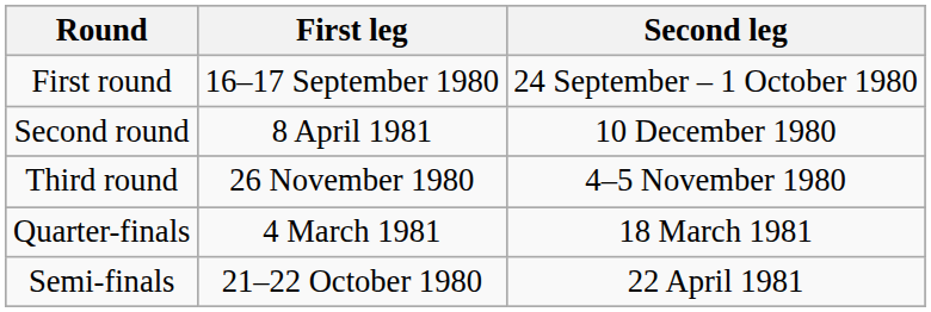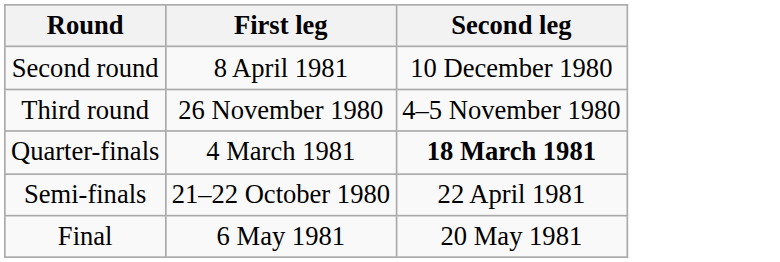- row: First round | 16–17 September 1980 | 24 September – 1 October 1980
Quarter-finals | Second leg: normal -> bold
+ row: Final | 6 May 1981 | 20 May 1981
